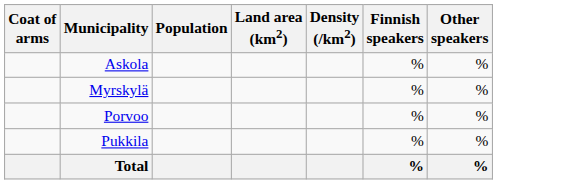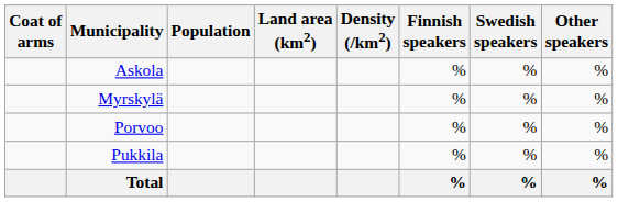+ column: Swedish speakers | % | % | % | % | %
